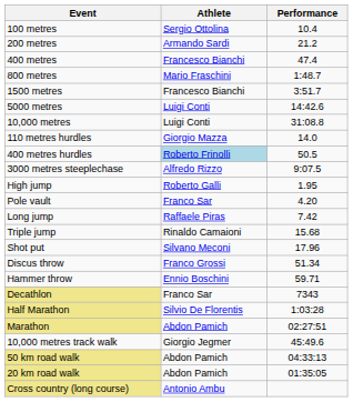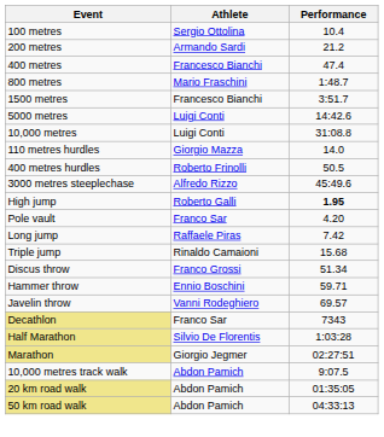400 metres hurdles | Athlete: lightblue background -> no background
3000 metres steeplechase | Performance: 9:07.5 -> 45:49.6
High jump | Performance: normal -> bold
- row: Shot put | Silvano Meconi | 17.96
+ row: Javelin throw | Vanni Rodeghiero | 69.57
Marathon | Athlete: Abdon Pamich -> Giorgio Jegmer
10,000 metres track walk | Athlete: Giorgio Jegmer -> Abdon Pamich
10,000 metres track walk | Performance: 45:49.6 -> 9:07.5
rows swapped: 20 km road walk <-> 50 km road walk
- row: Cross country (long course) | Antonio Ambu
